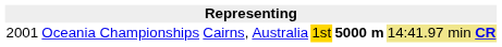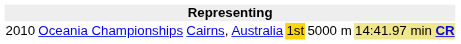Oceania Championships | column 1: 2001 -> 2010
Oceania Championships | column 5: bold -> normal
